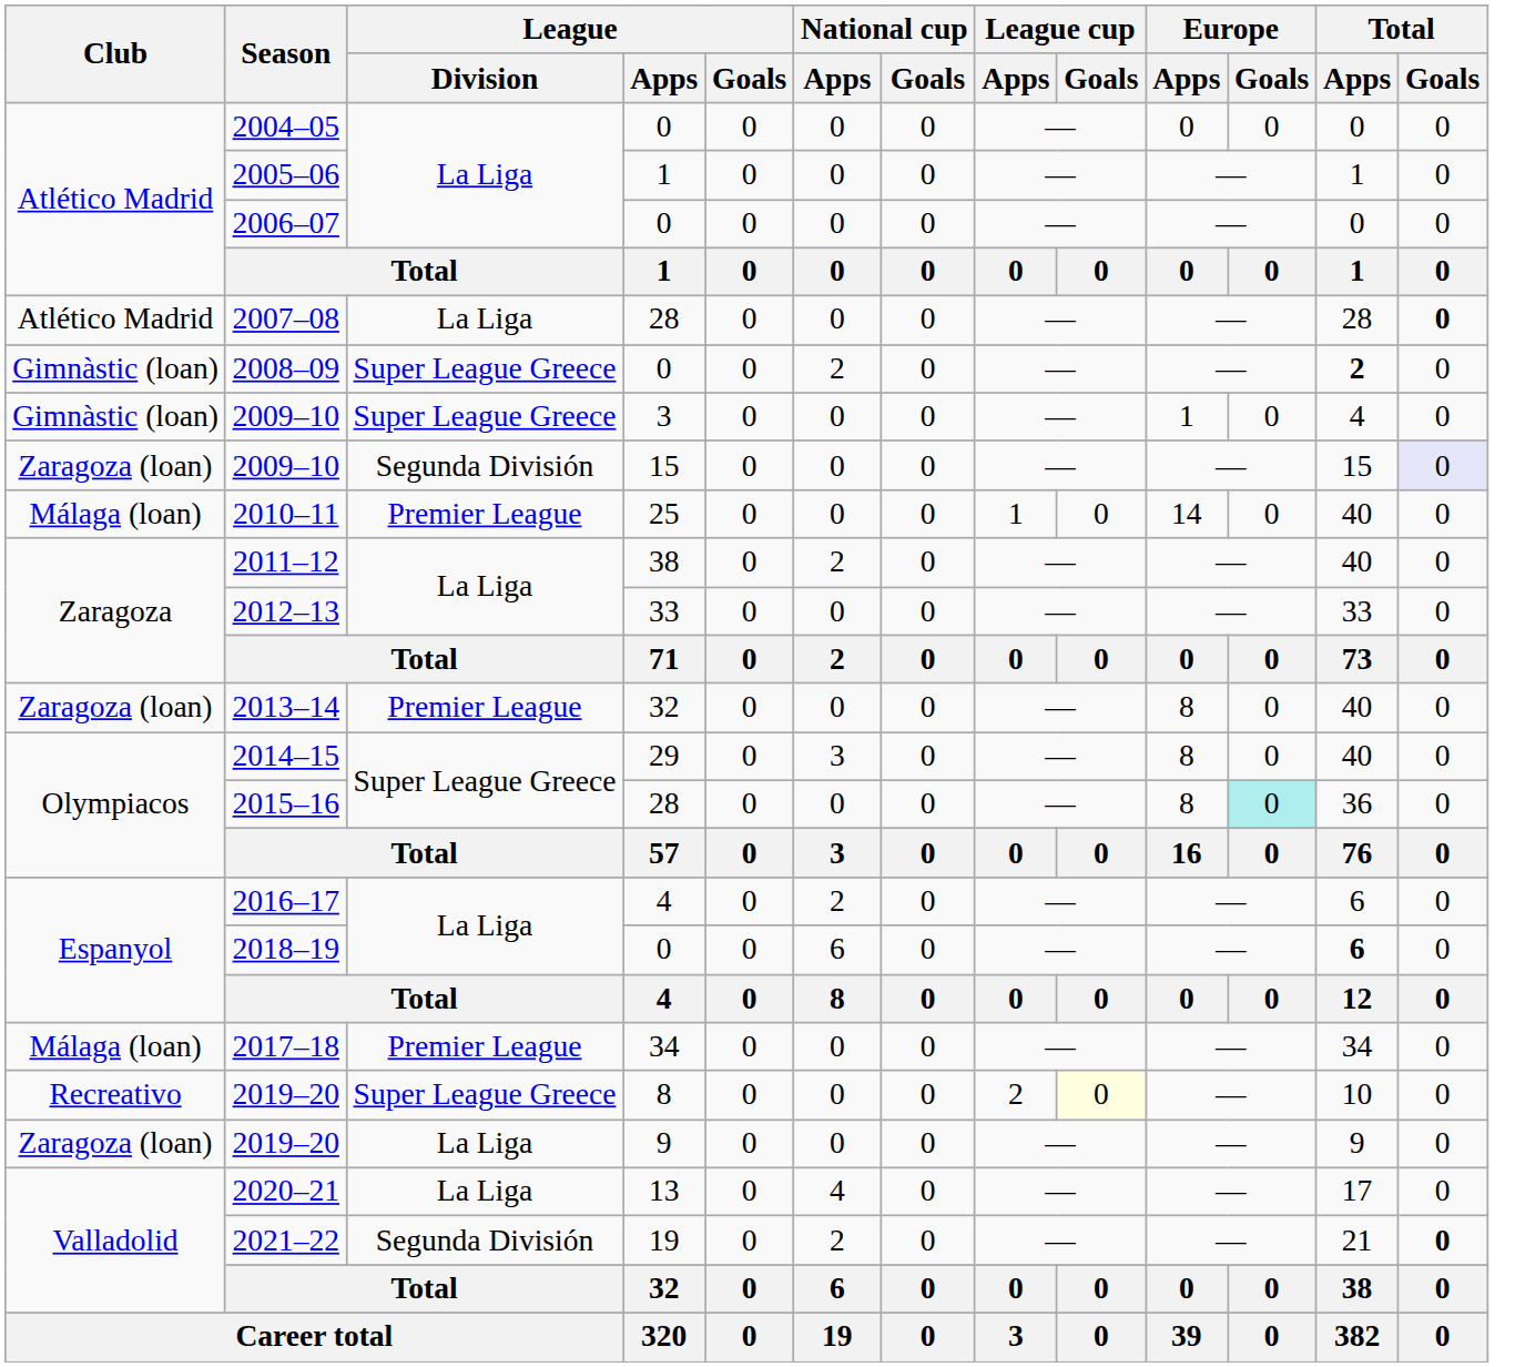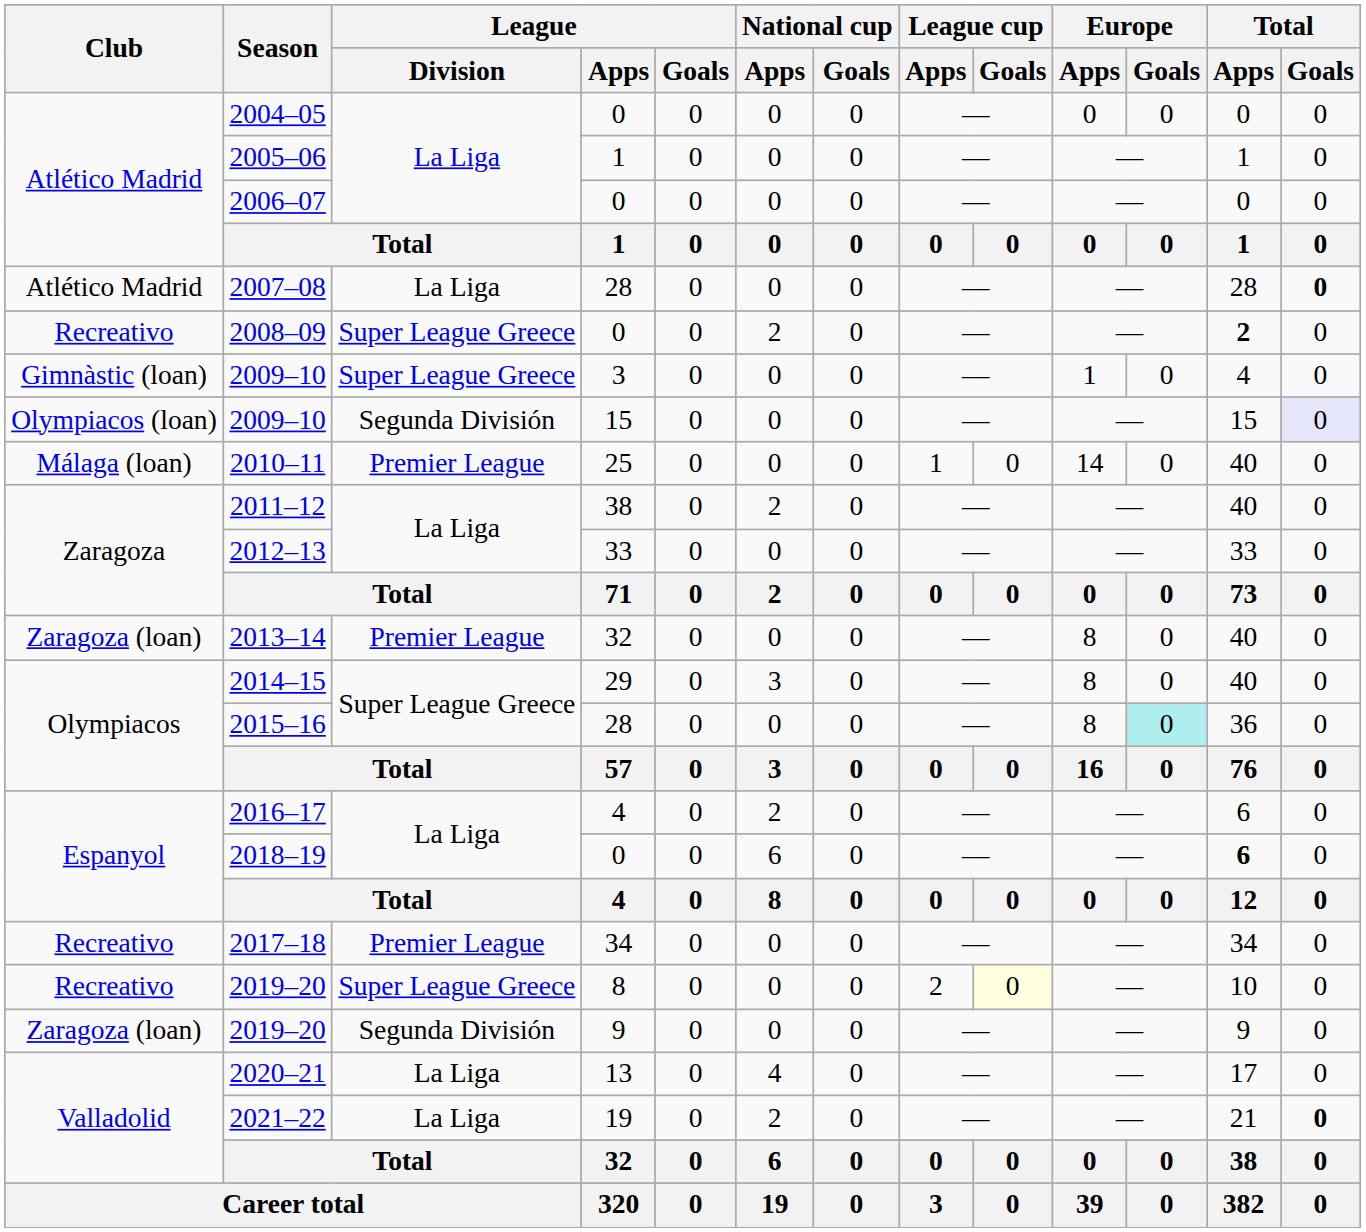2008–09 | Club: Gimnàstic (loan) -> Recreativo
2009–10 / 15 | Club: Zaragoza (loan) -> Olympiacos (loan)
2017–18 | Club: Málaga (loan) -> Recreativo
2019–20 / 9 | League / Division: La Liga -> Segunda División
2021–22 | League / Division: Segunda División -> La Liga
